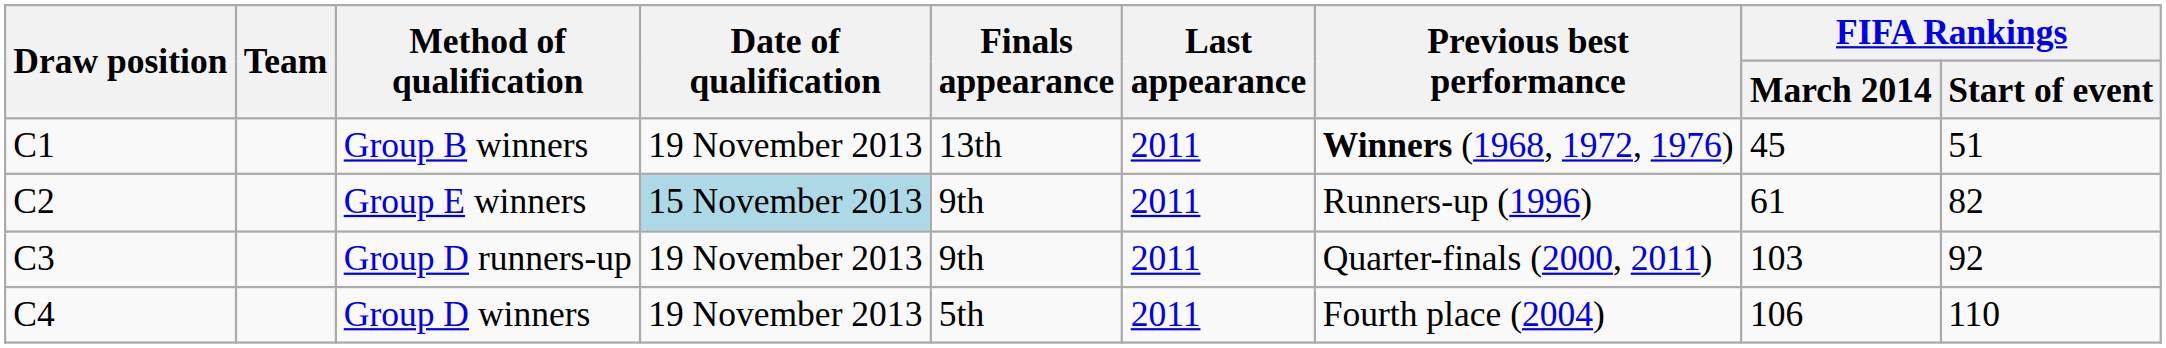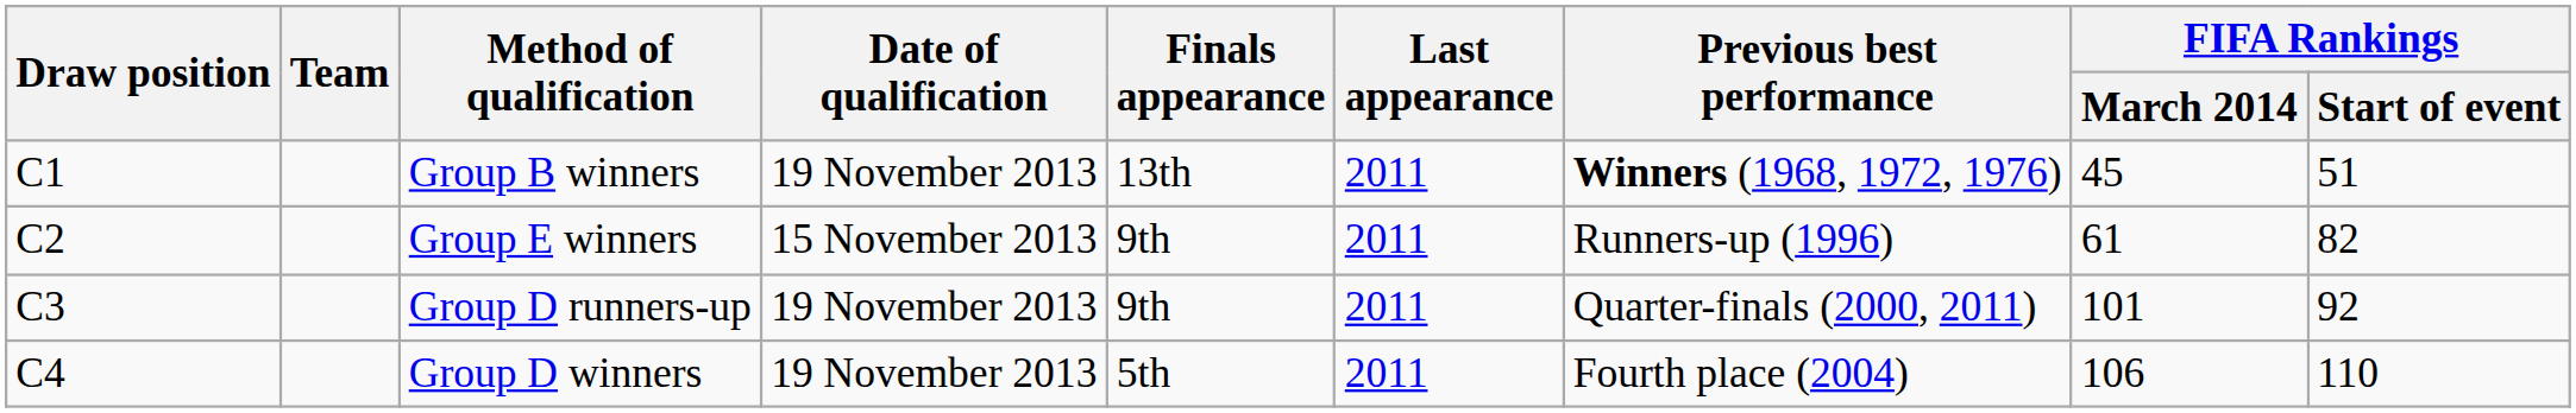Group E winners | Date of qualification: lightblue background -> no background
Group D runners-up | FIFA Rankings / March 2014: 103 -> 101
